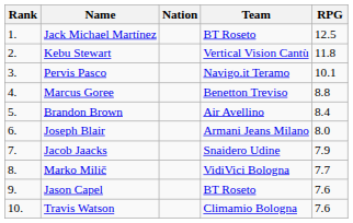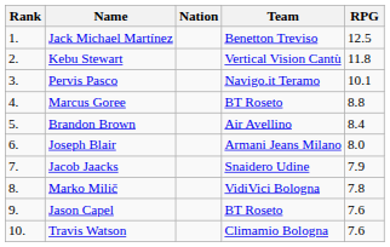Jack Michael Martínez | Team: BT Roseto -> Benetton Treviso
Marcus Goree | Team: Benetton Treviso -> BT Roseto
Marko Milič | RPG: 7.7 -> 7.8
